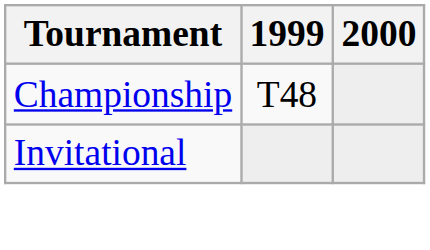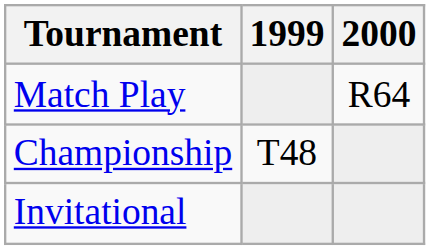+ row: Match Play | R64
